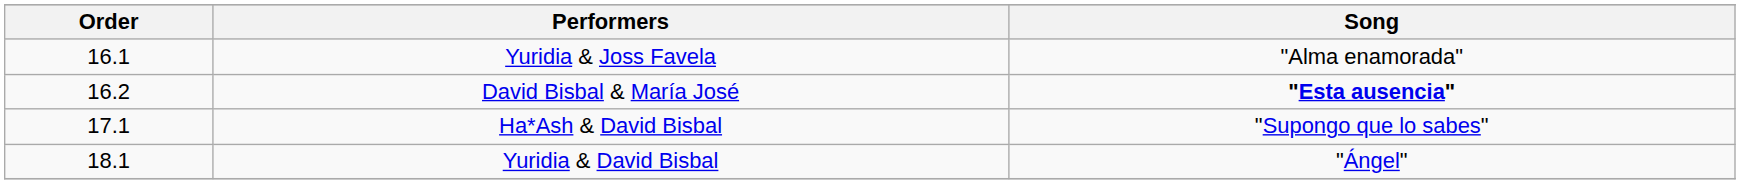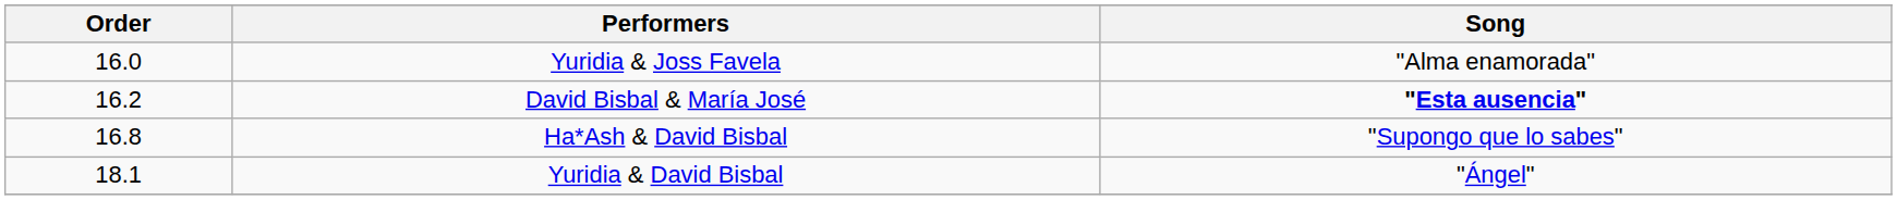Yuridia & Joss Favela | Order: 16.1 -> 16.0
Ha*Ash & David Bisbal | Order: 17.1 -> 16.8
